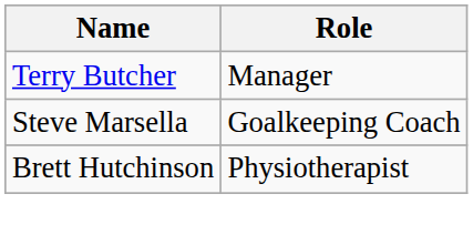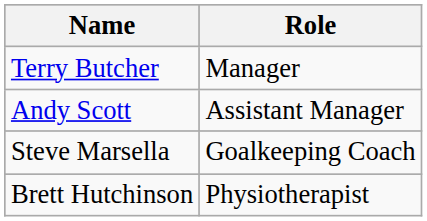+ row: Andy Scott | Assistant Manager
